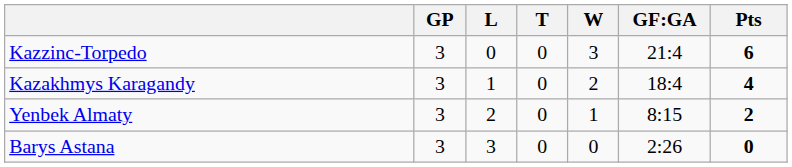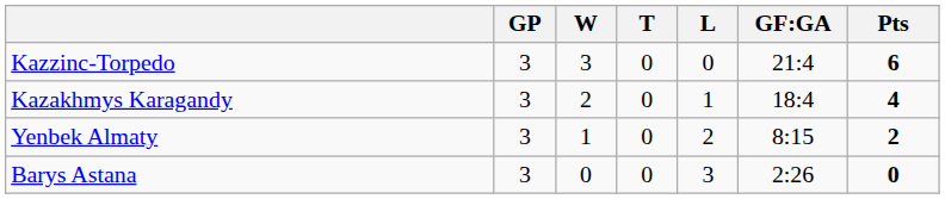columns swapped: W <-> L
